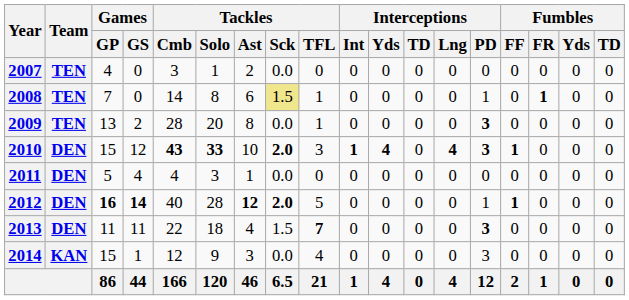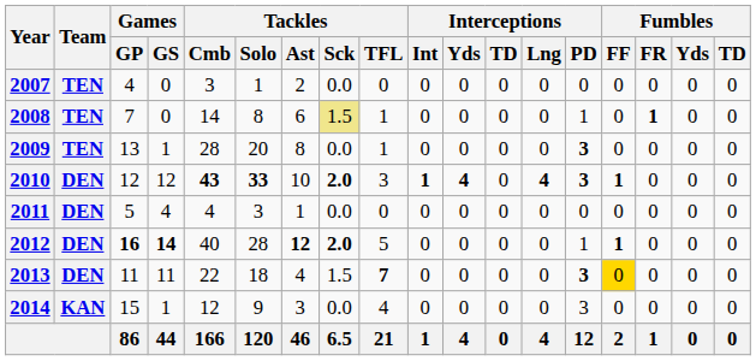2009 | Games / GS: 2 -> 1
2010 | Games / GP: 15 -> 12
2013 | Fumbles / FF: no background -> gold background
